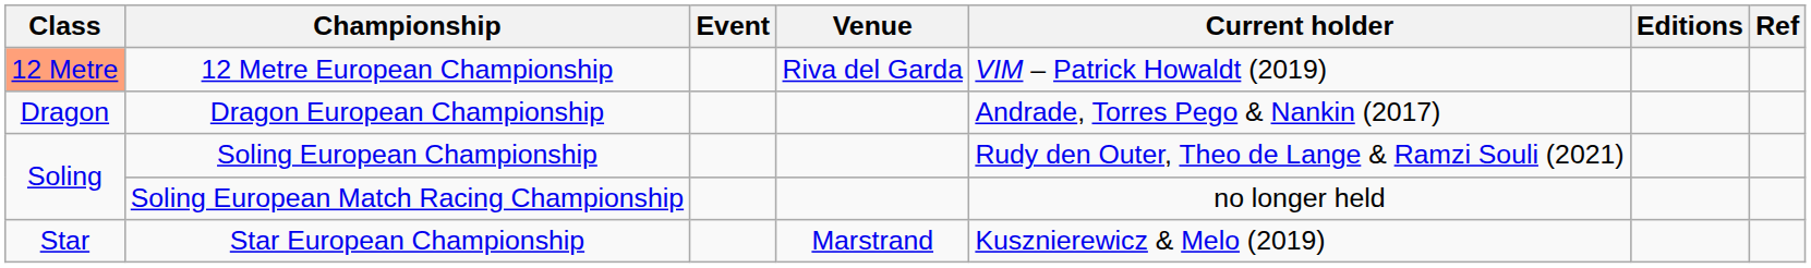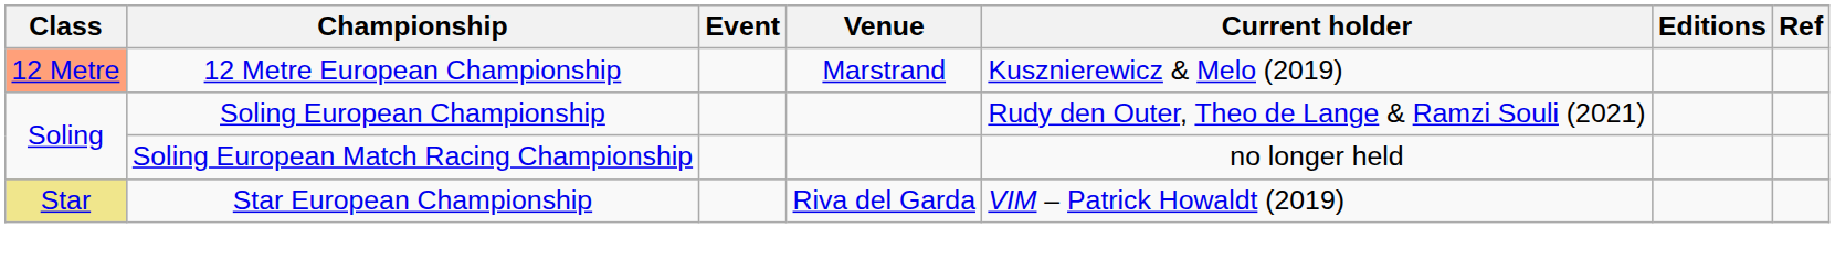12 Metre European Championship | Venue: Riva del Garda -> Marstrand
12 Metre European Championship | Current holder: VIM – Patrick Howaldt (2019) -> Kusznierewicz & Melo (2019)
- row: Dragon | Dragon European Championship | Andrade, Torres Pego & Nankin (2017)
Star European Championship | Class: no background -> khaki background
Star European Championship | Venue: Marstrand -> Riva del Garda
Star European Championship | Current holder: Kusznierewicz & Melo (2019) -> VIM – Patrick Howaldt (2019)
